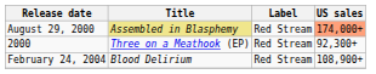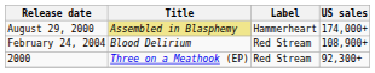August 29, 2000 | Label: Red Stream -> Hammerheart
August 29, 2000 | US sales: lightsalmon background -> no background
rows swapped: 2000 <-> February 24, 2004
